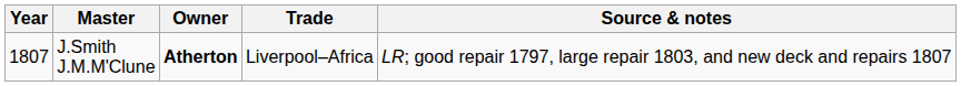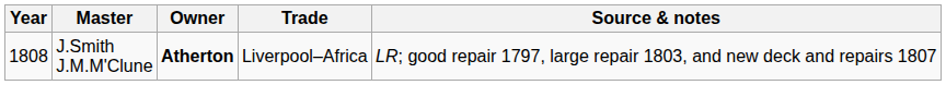J.Smith J.M.M'Clune | Year: 1807 -> 1808
